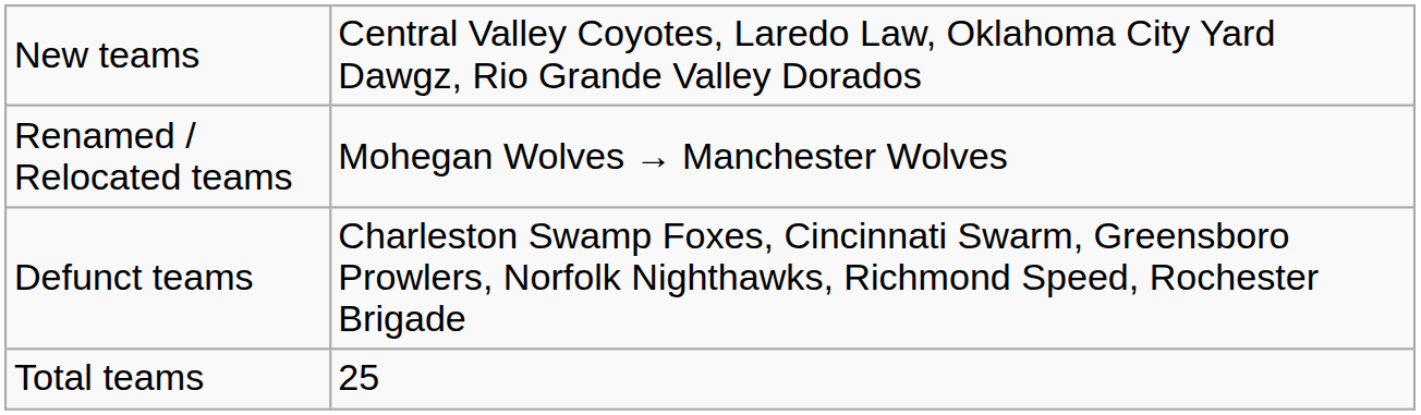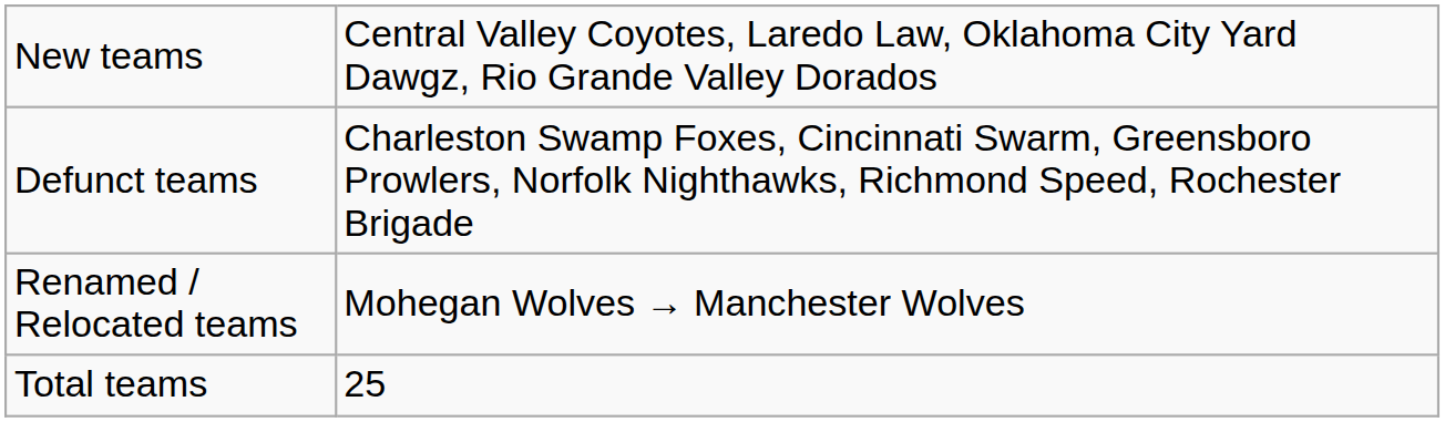rows swapped: Renamed / Relocated teams <-> Defunct teams
